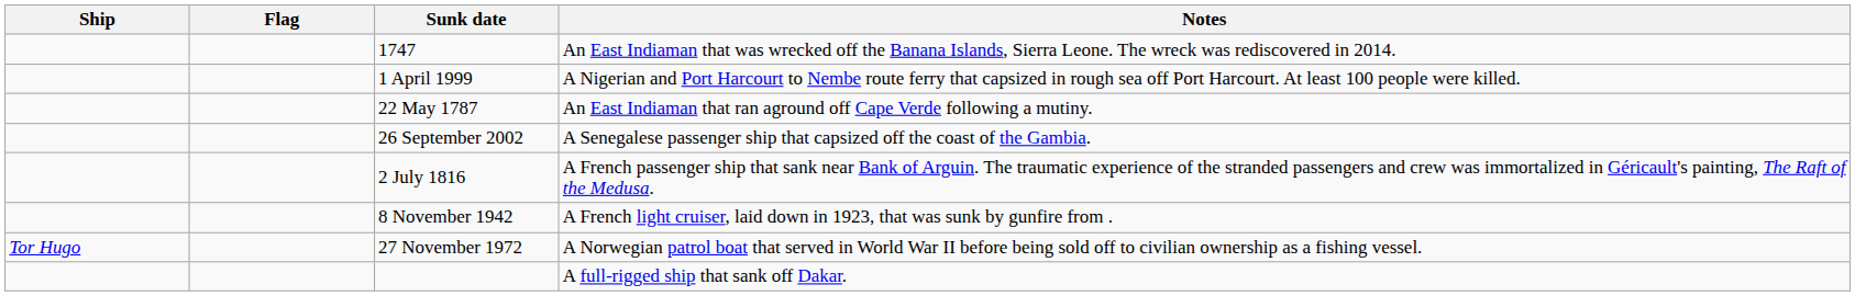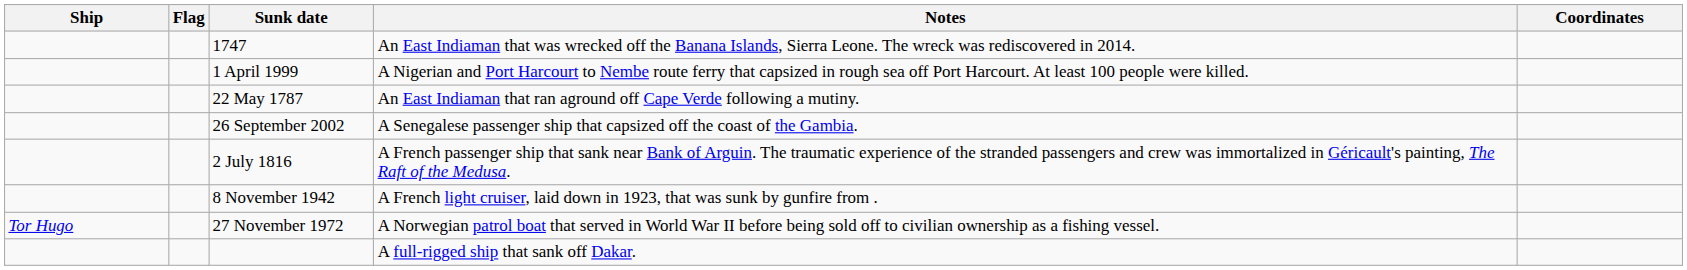+ column: Coordinates
